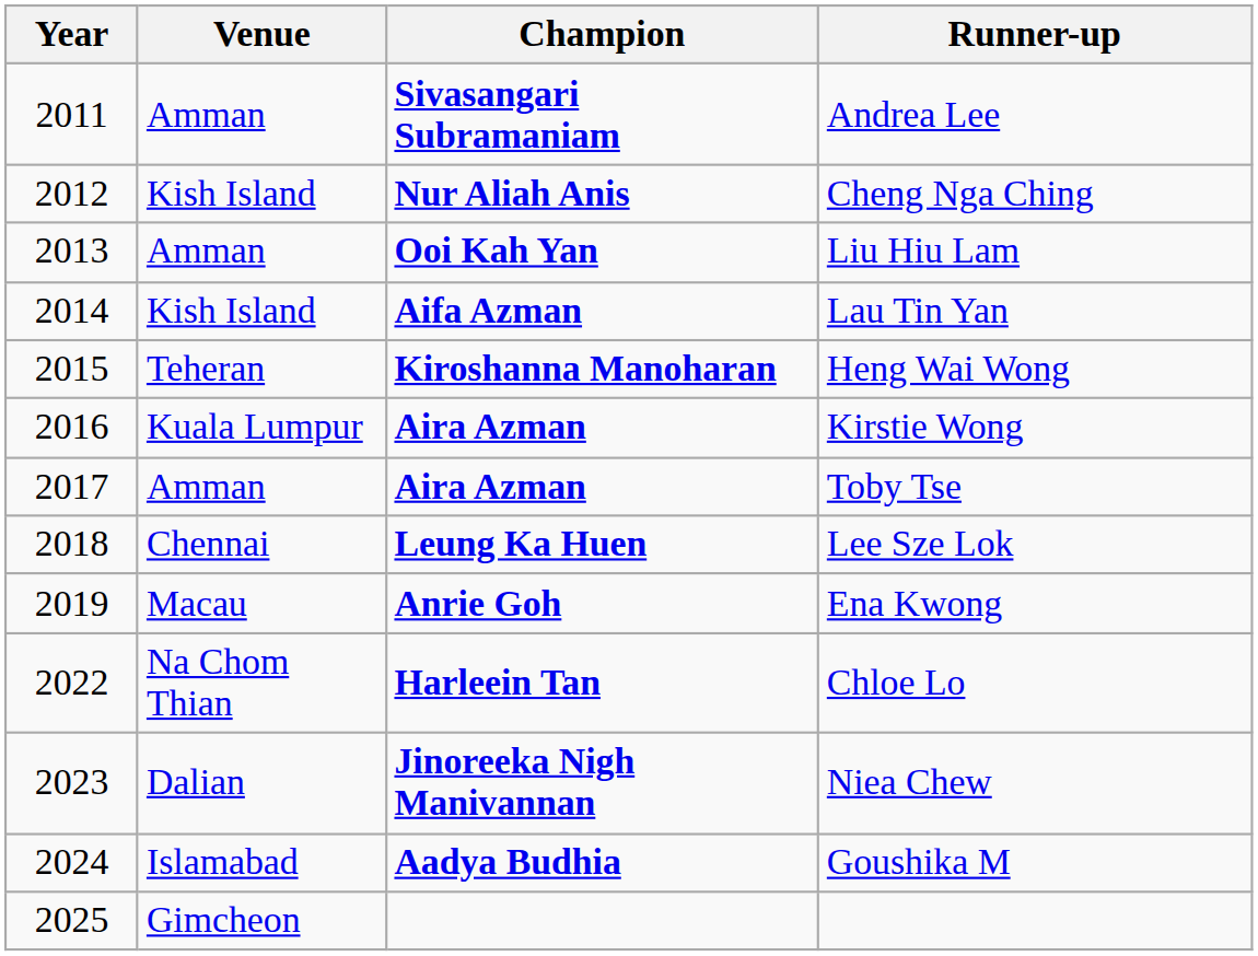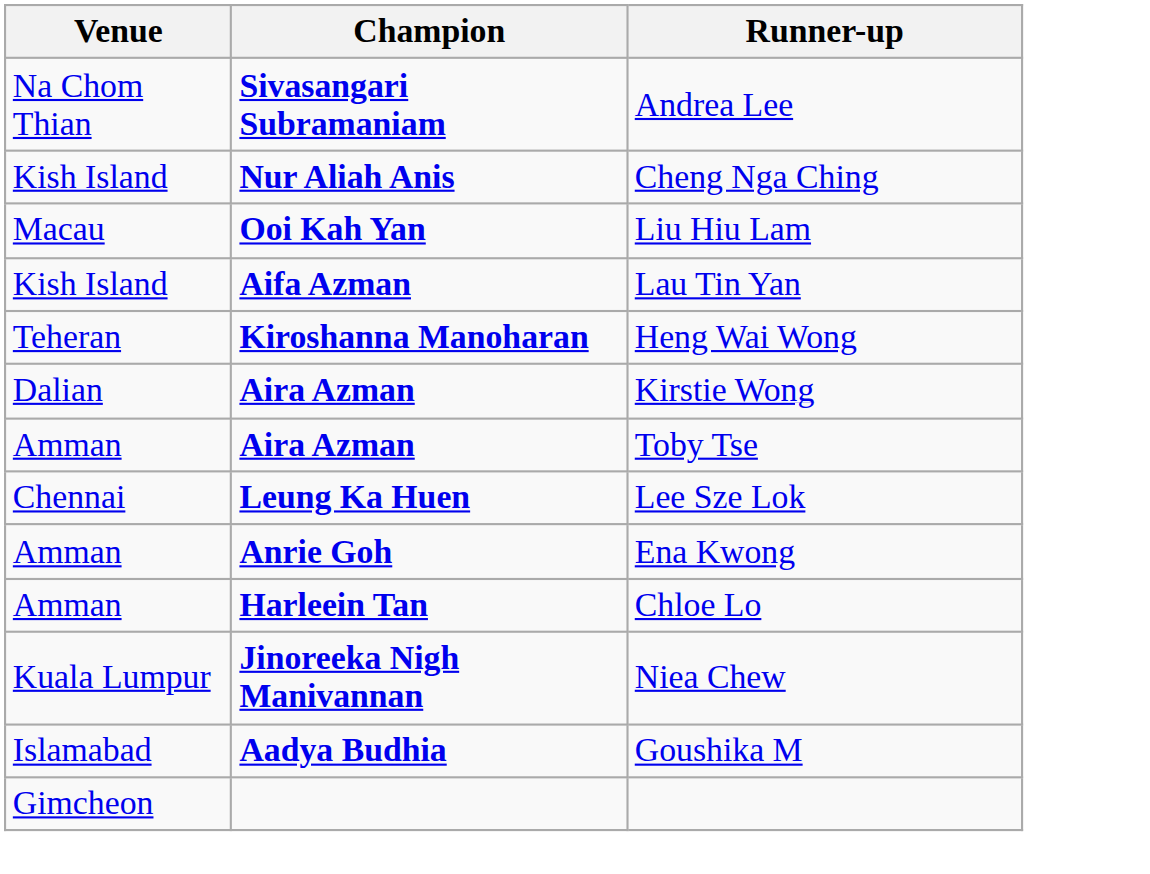- column: Year | 2011 | 2012 | 2013 | 2014 | 2015 | 2016 | 2017 | 2018 | 2019 | 2022 | 2023 | 2024 | 2025
Andrea Lee | Venue: Amman -> Na Chom Thian
Liu Hiu Lam | Venue: Amman -> Macau
Kirstie Wong | Venue: Kuala Lumpur -> Dalian
Ena Kwong | Venue: Macau -> Amman
Chloe Lo | Venue: Na Chom Thian -> Amman
Niea Chew | Venue: Dalian -> Kuala Lumpur
